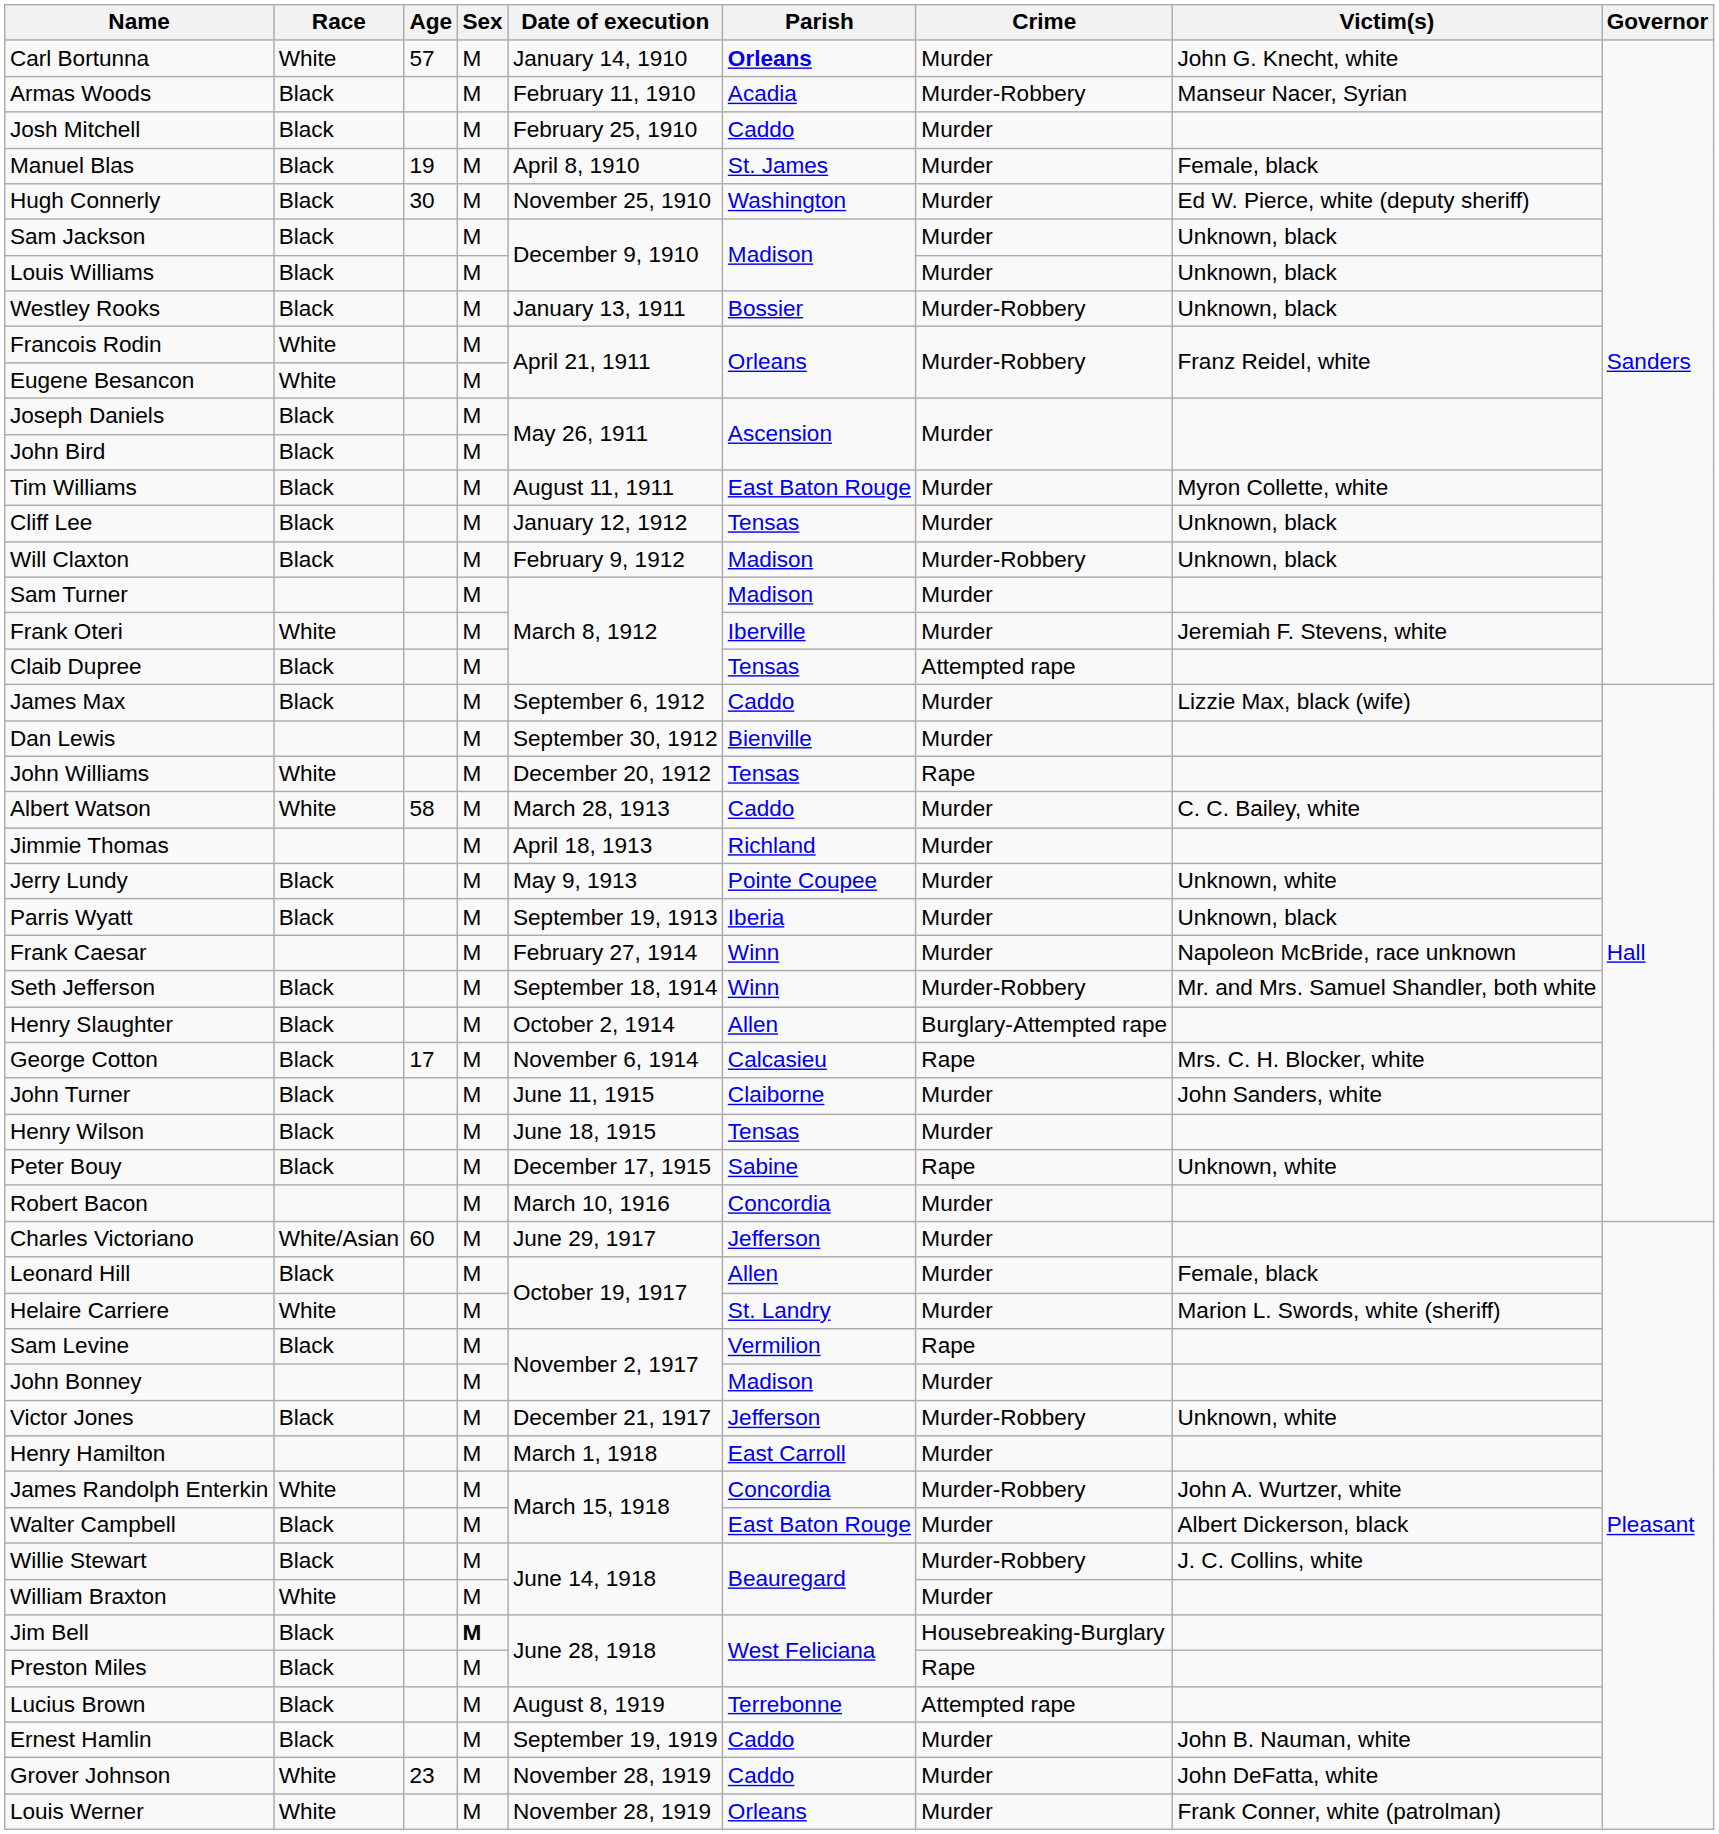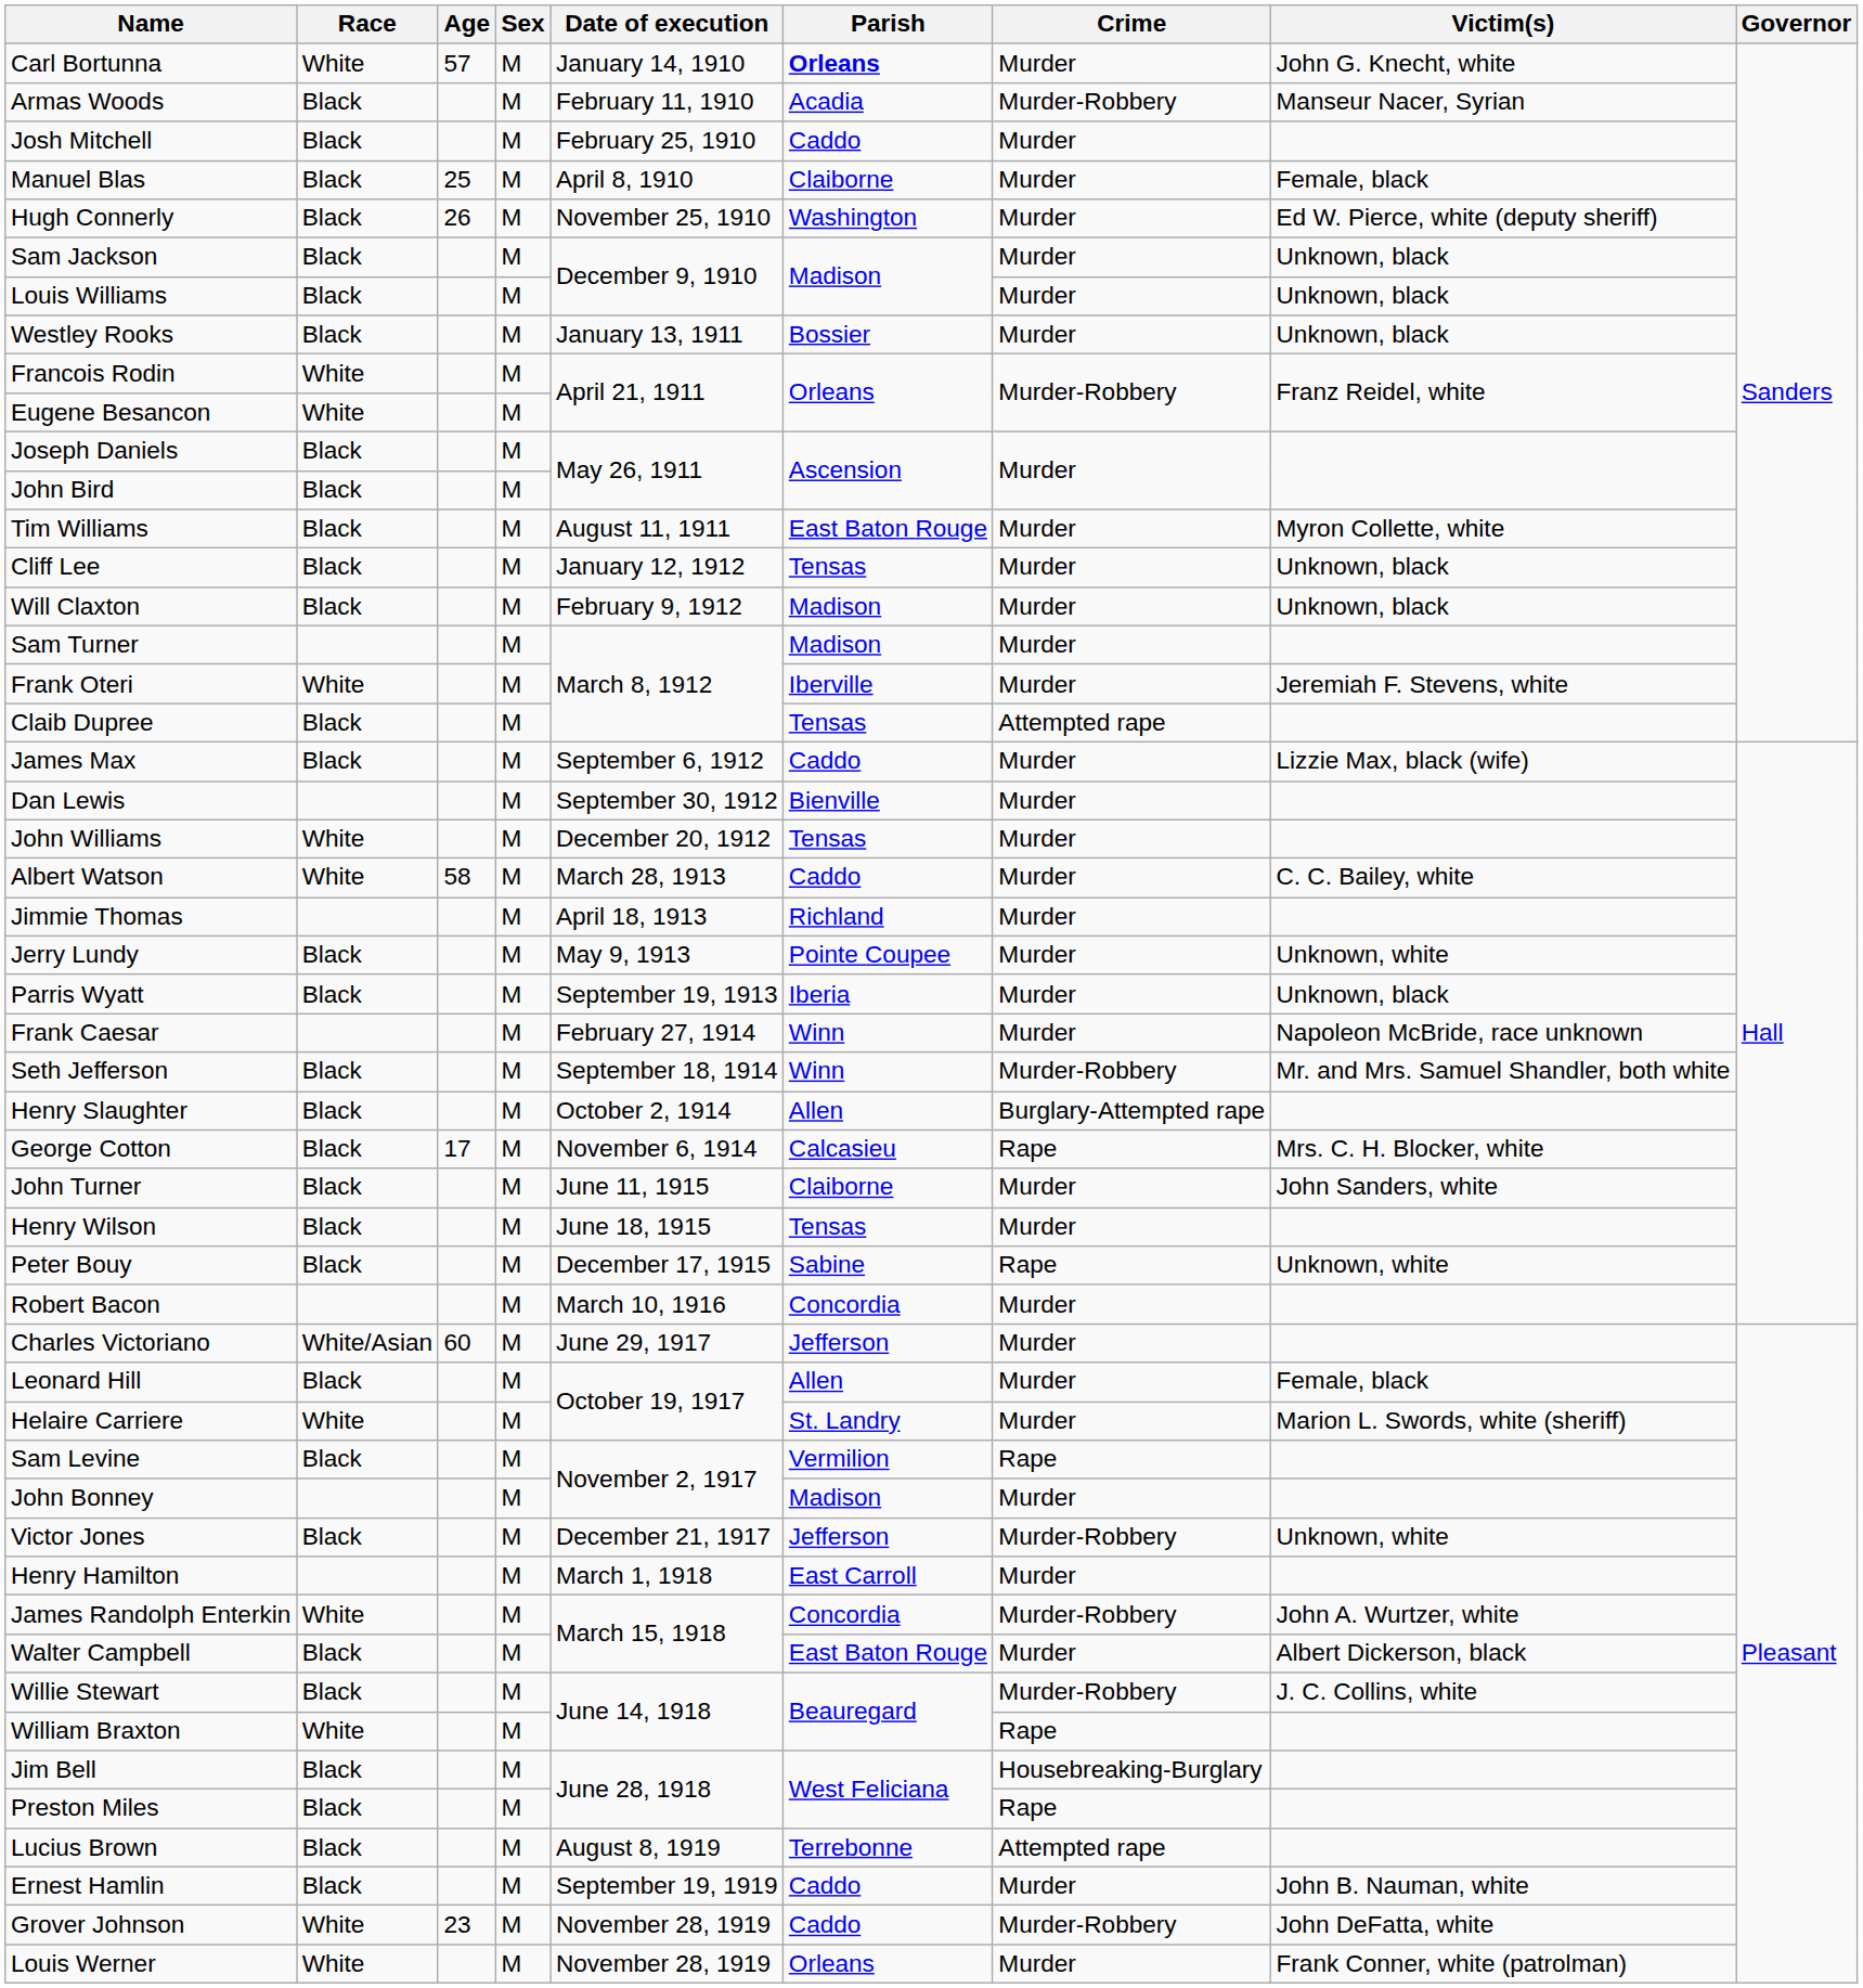Manuel Blas | Age: 19 -> 25
Manuel Blas | Parish: St. James -> Claiborne
Hugh Connerly | Age: 30 -> 26
Westley Rooks | Crime: Murder-Robbery -> Murder
Will Claxton | Crime: Murder-Robbery -> Murder
John Williams | Crime: Rape -> Murder
William Braxton | Crime: Murder -> Rape
Jim Bell | Sex: bold -> normal
Grover Johnson | Crime: Murder -> Murder-Robbery
